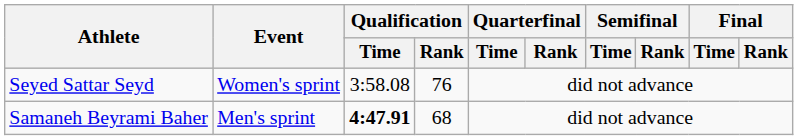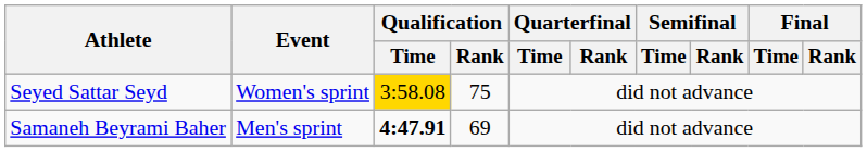Seyed Sattar Seyd | Qualification / Time: no background -> gold background
Seyed Sattar Seyd | Qualification / Rank: 76 -> 75
Samaneh Beyrami Baher | Qualification / Rank: 68 -> 69
